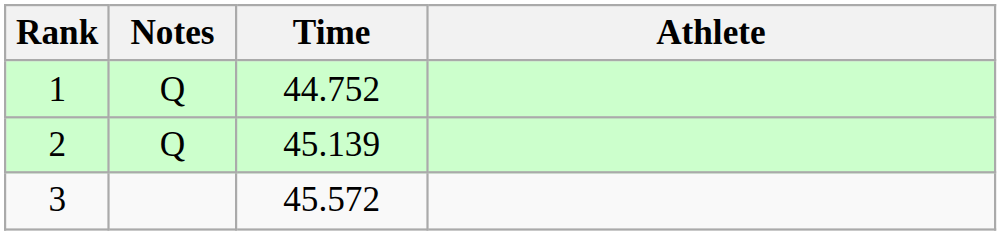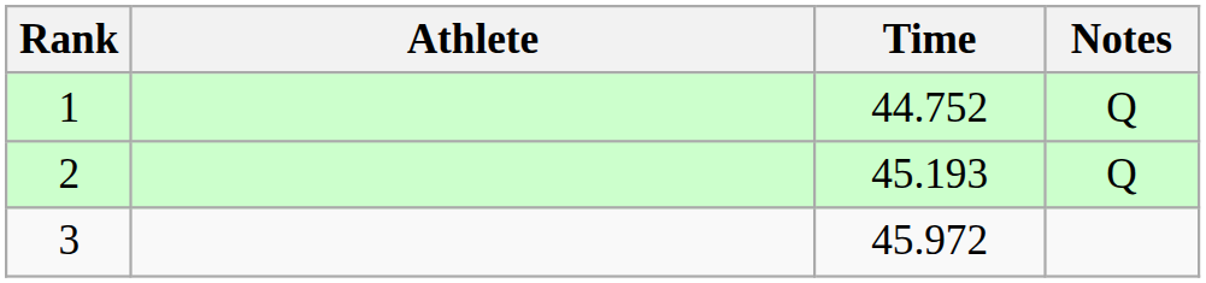columns swapped: Athlete <-> Notes
2 | Time: 45.139 -> 45.193
3 | Time: 45.572 -> 45.972
